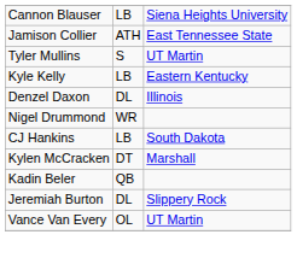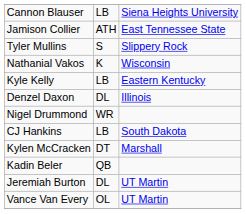Tyler Mullins | column 3: UT Martin -> Slippery Rock
+ row: Nathanial Vakos | K | Wisconsin
Jeremiah Burton | column 3: Slippery Rock -> UT Martin
